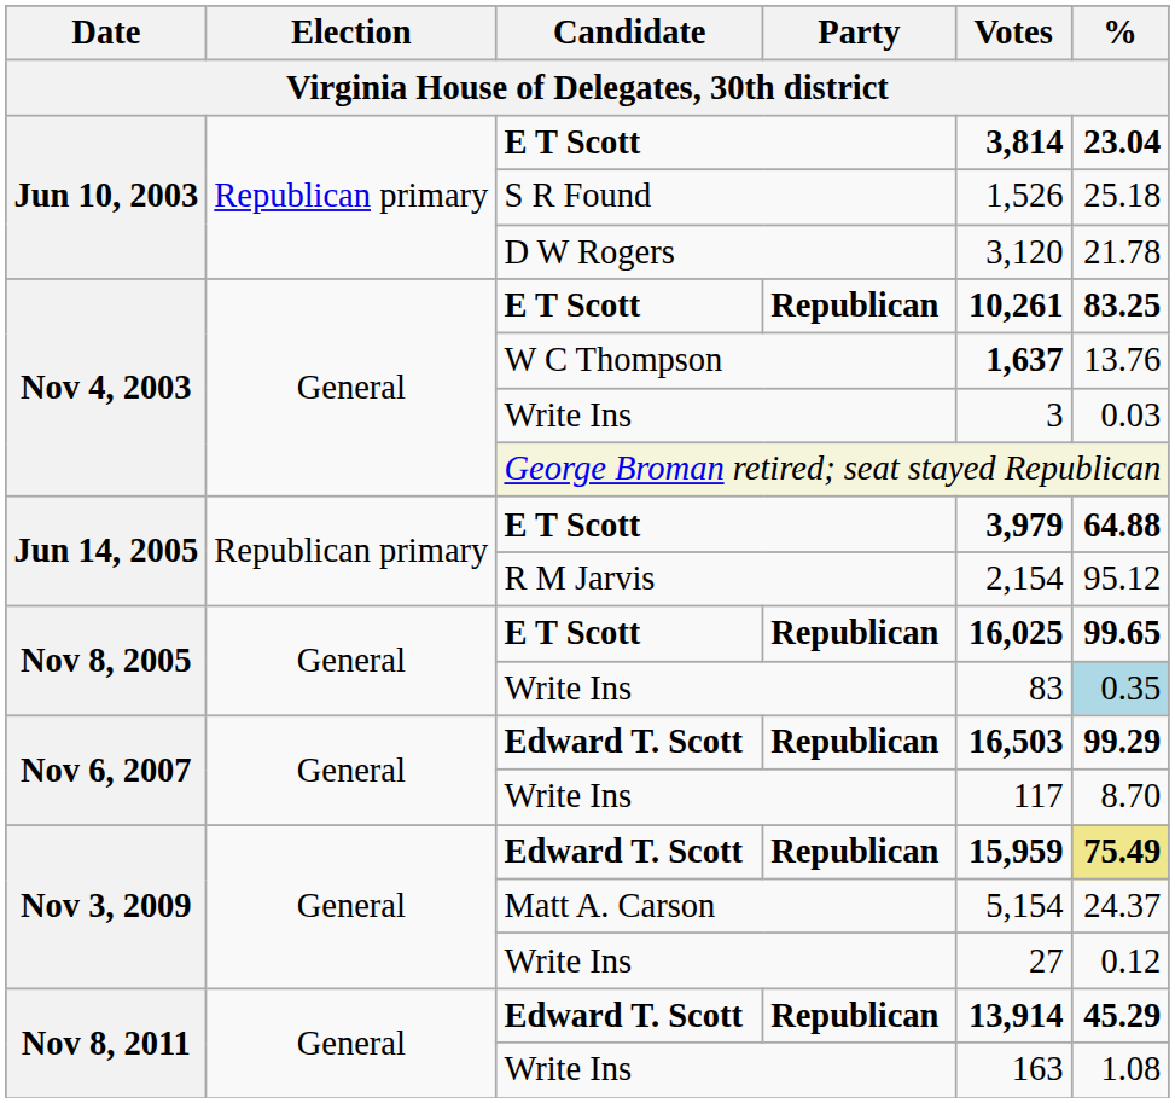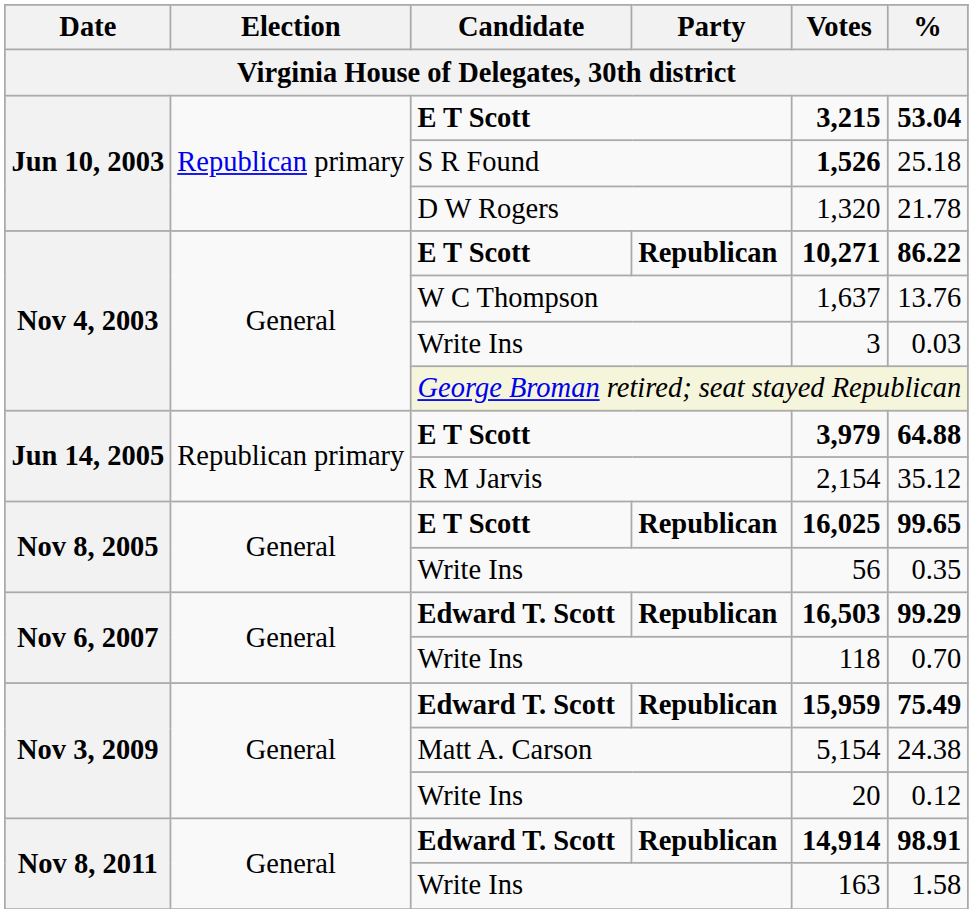Jun 10, 2003 / E T Scott | Votes: 3,814 -> 3,215
Jun 10, 2003 / E T Scott | %: 23.04 -> 53.04
S R Found | Votes: normal -> bold
D W Rogers | Votes: 3,120 -> 1,320
Nov 4, 2003 / E T Scott | Votes: 10,261 -> 10,271
Nov 4, 2003 / E T Scott | %: 83.25 -> 86.22
W C Thompson | Votes: bold -> normal
R M Jarvis | %: 95.12 -> 35.12
Nov 8, 2005 / Write Ins | Votes: 83 -> 56
Nov 8, 2005 / Write Ins | %: lightblue background -> no background
Nov 6, 2007 / Write Ins | Votes: 117 -> 118
Nov 6, 2007 / Write Ins | %: 8.70 -> 0.70
Nov 3, 2009 / Edward T. Scott | %: khaki background -> no background
Matt A. Carson | %: 24.37 -> 24.38
Nov 3, 2009 / Write Ins | Votes: 27 -> 20
Nov 8, 2011 / Edward T. Scott | Votes: 13,914 -> 14,914
Nov 8, 2011 / Edward T. Scott | %: 45.29 -> 98.91
Nov 8, 2011 / Write Ins | %: 1.08 -> 1.58
